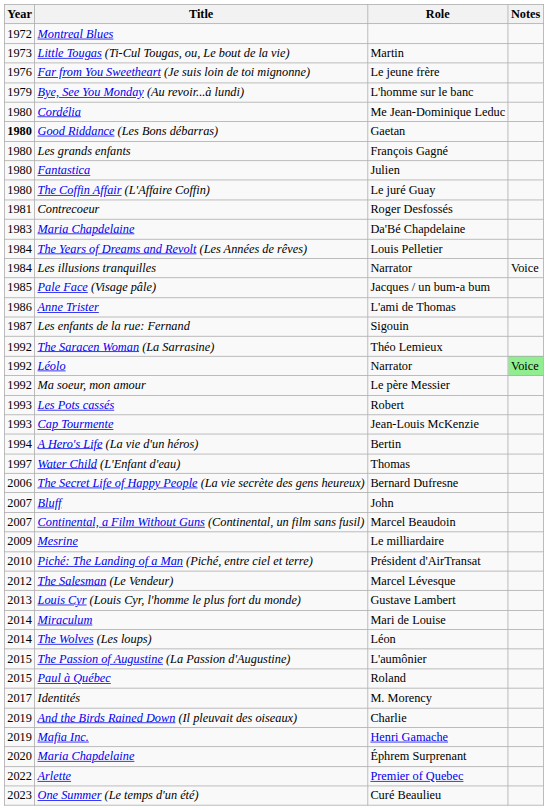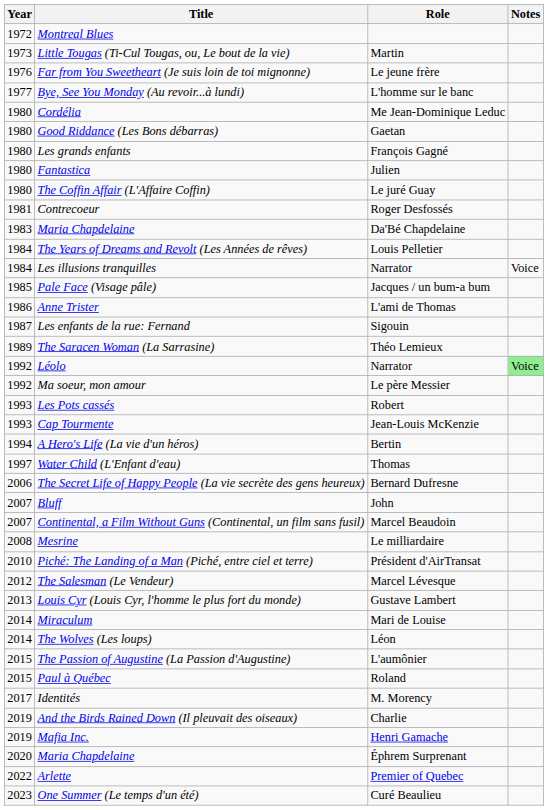Bye, See You Monday (Au revoir...à lundi) | Year: 1979 -> 1977
Good Riddance (Les Bons débarras) | Year: bold -> normal
The Saracen Woman (La Sarrasine) | Year: 1992 -> 1989
Mesrine | Year: 2009 -> 2008
